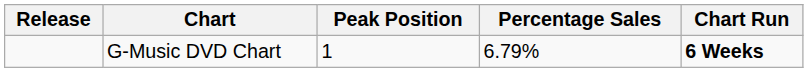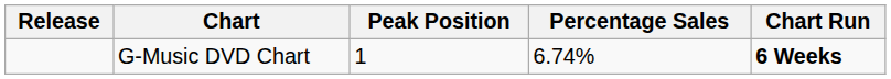G-Music DVD Chart | Percentage Sales: 6.79% -> 6.74%
